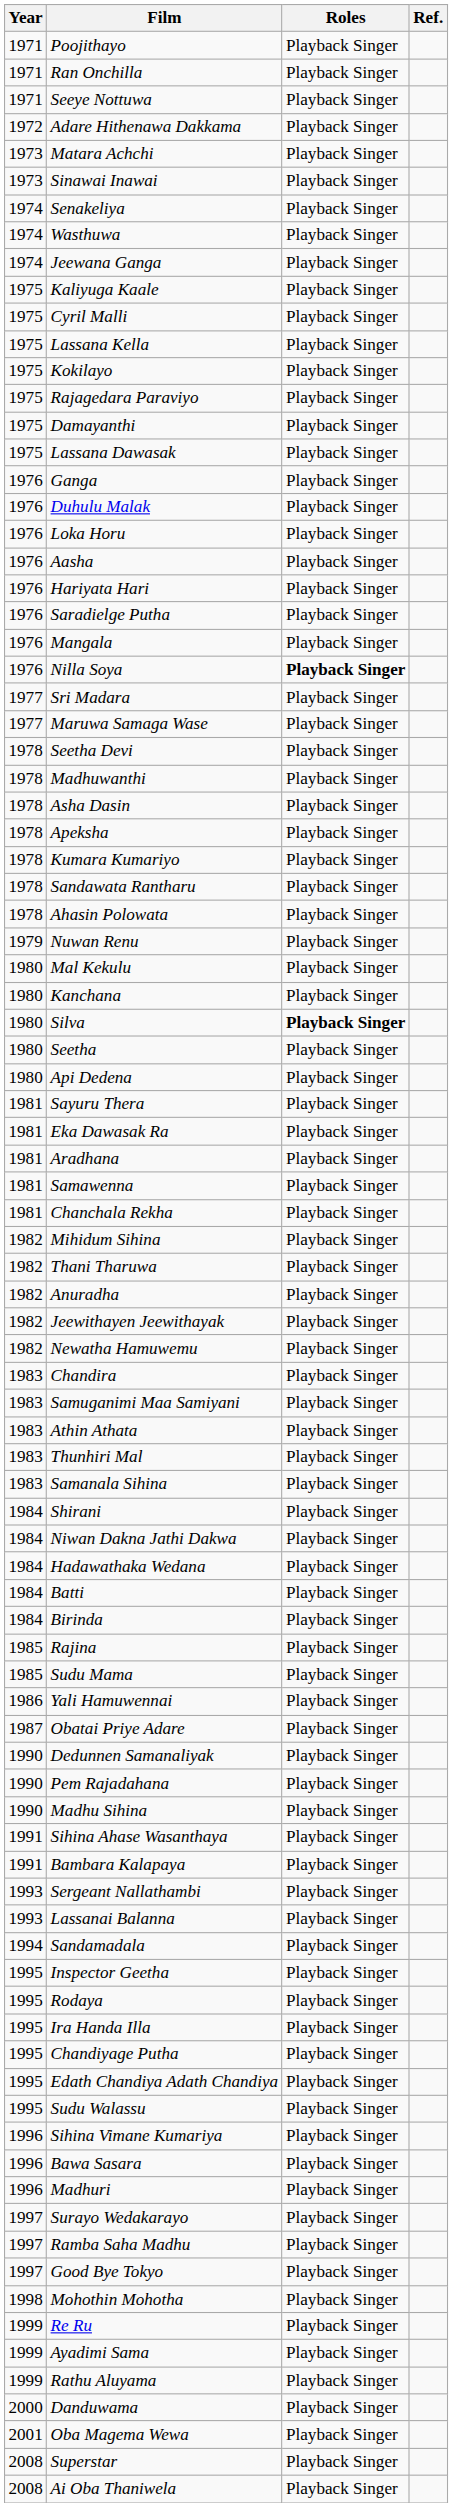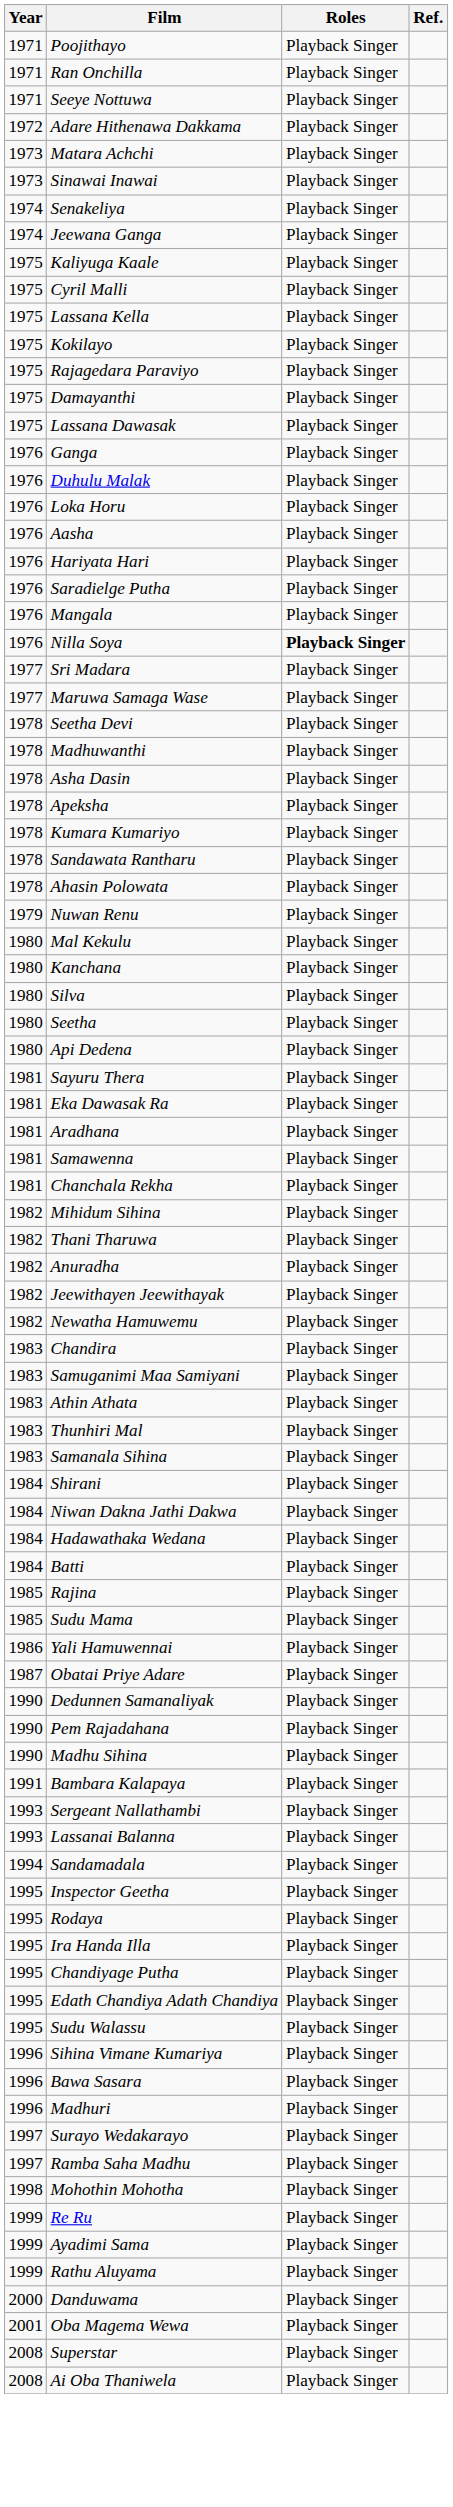- row: 1974 | Wasthuwa | Playback Singer
Silva | Roles: bold -> normal
- row: 1984 | Birinda | Playback Singer
- row: 1991 | Sihina Ahase Wasanthaya | Playback Singer
- row: 1997 | Good Bye Tokyo | Playback Singer
